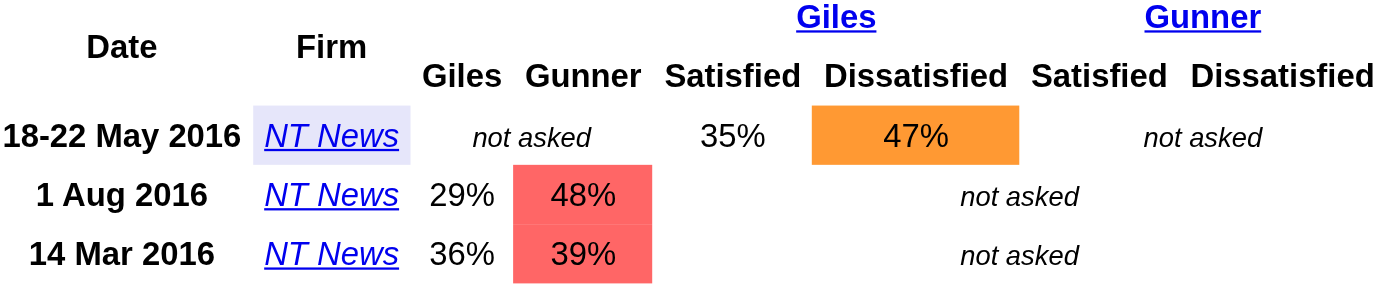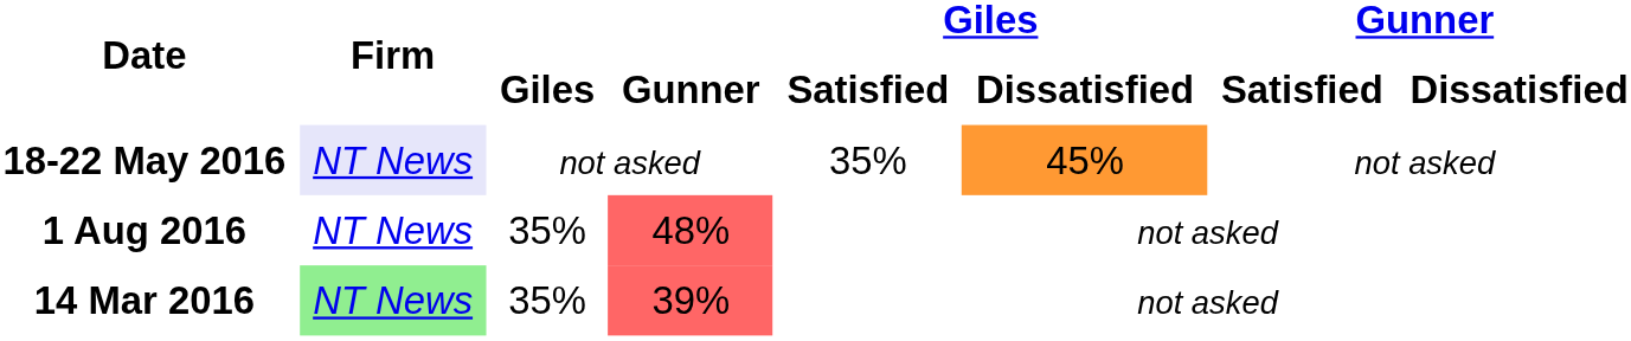18-22 May 2016 | Giles / Dissatisfied: 47% -> 45%
1 Aug 2016 | Giles: 29% -> 35%
14 Mar 2016 | Firm: no background -> lightgreen background
14 Mar 2016 | Giles: 36% -> 35%
